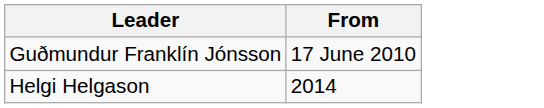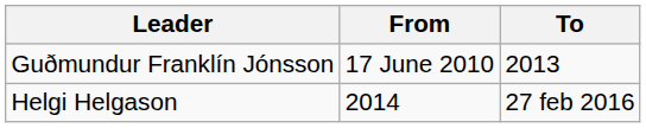+ column: To | 2013 | 27 feb 2016
